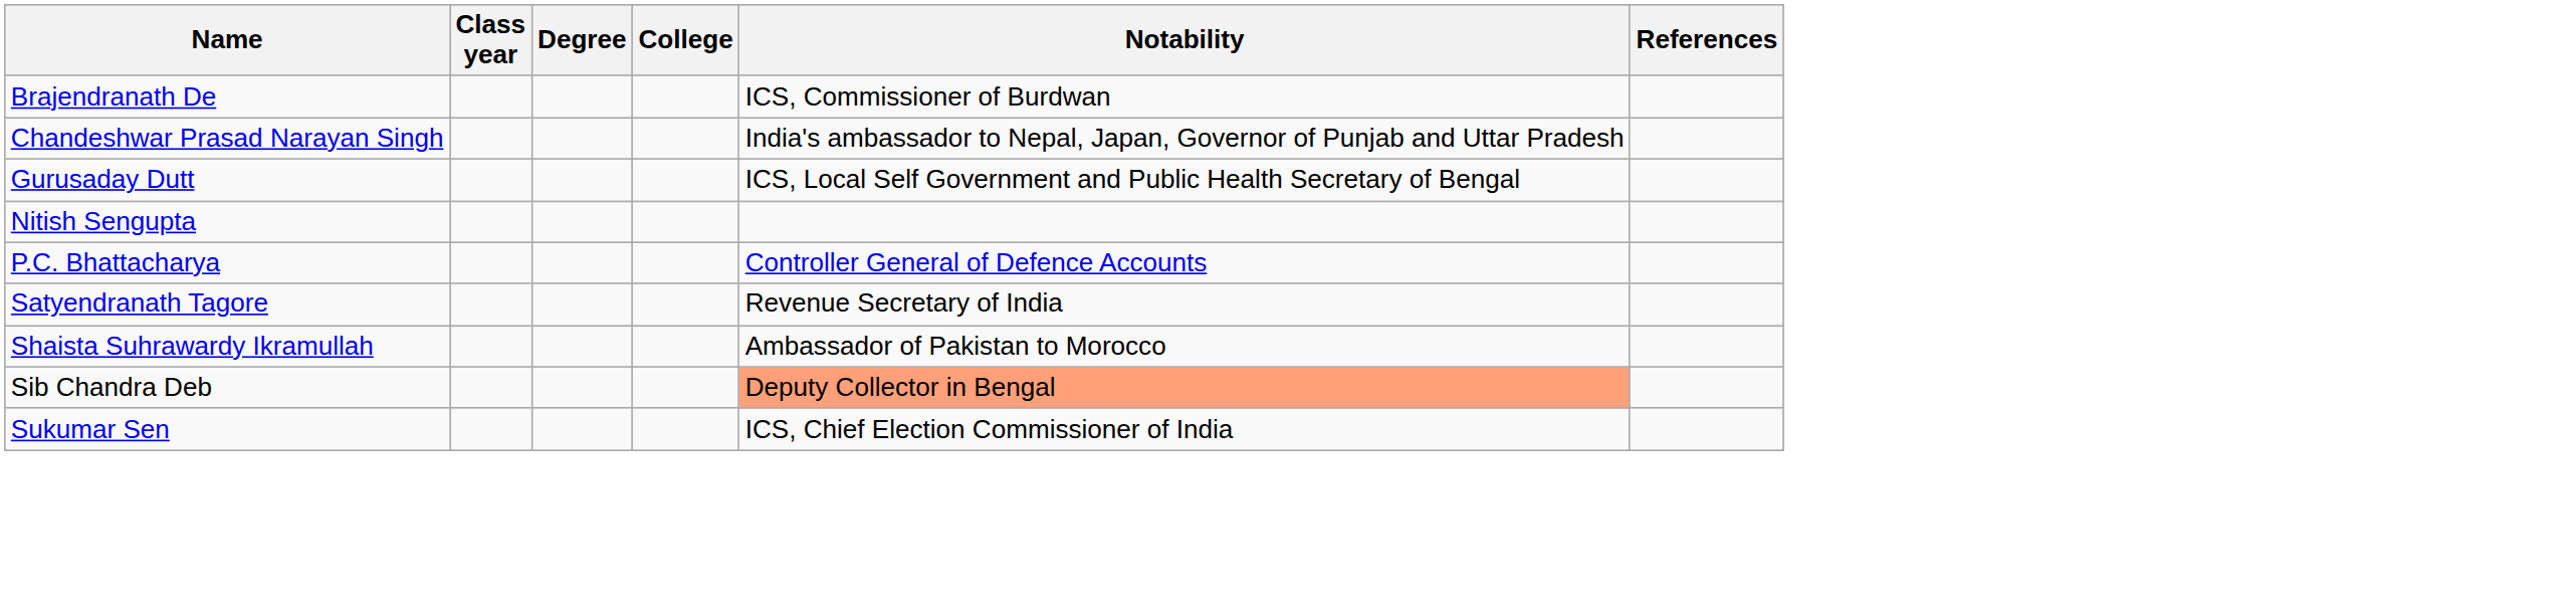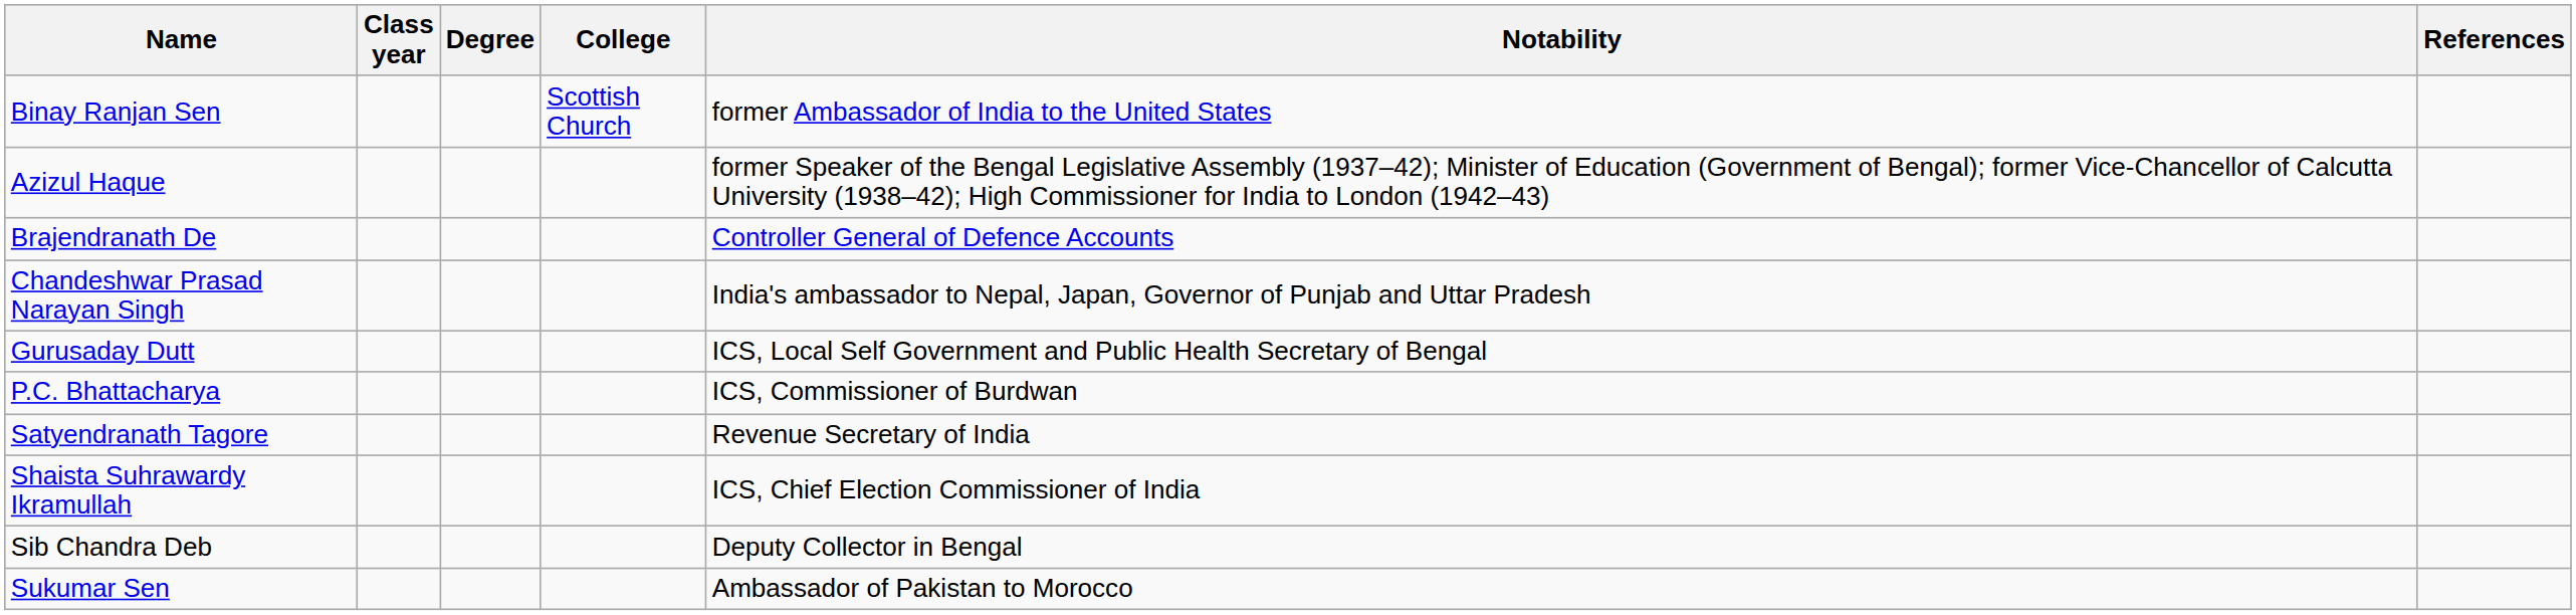+ row: Binay Ranjan Sen | Scottish Church | former Ambassador of India to the United States
+ row: Azizul Haque | former Speaker of the Bengal Legislative Assembly (1937–42); Minister of Education (Government of Bengal); former Vice-Chancellor of Calcutta University (1938–42); High Commissioner for India to London (1942–43)
Brajendranath De | Notability: ICS, Commissioner of Burdwan -> Controller General of Defence Accounts
- row: Nitish Sengupta
P.C. Bhattacharya | Notability: Controller General of Defence Accounts -> ICS, Commissioner of Burdwan
Shaista Suhrawardy Ikramullah | Notability: Ambassador of Pakistan to Morocco -> ICS, Chief Election Commissioner of India
Sib Chandra Deb | Notability: lightsalmon background -> no background
Sukumar Sen | Notability: ICS, Chief Election Commissioner of India -> Ambassador of Pakistan to Morocco
